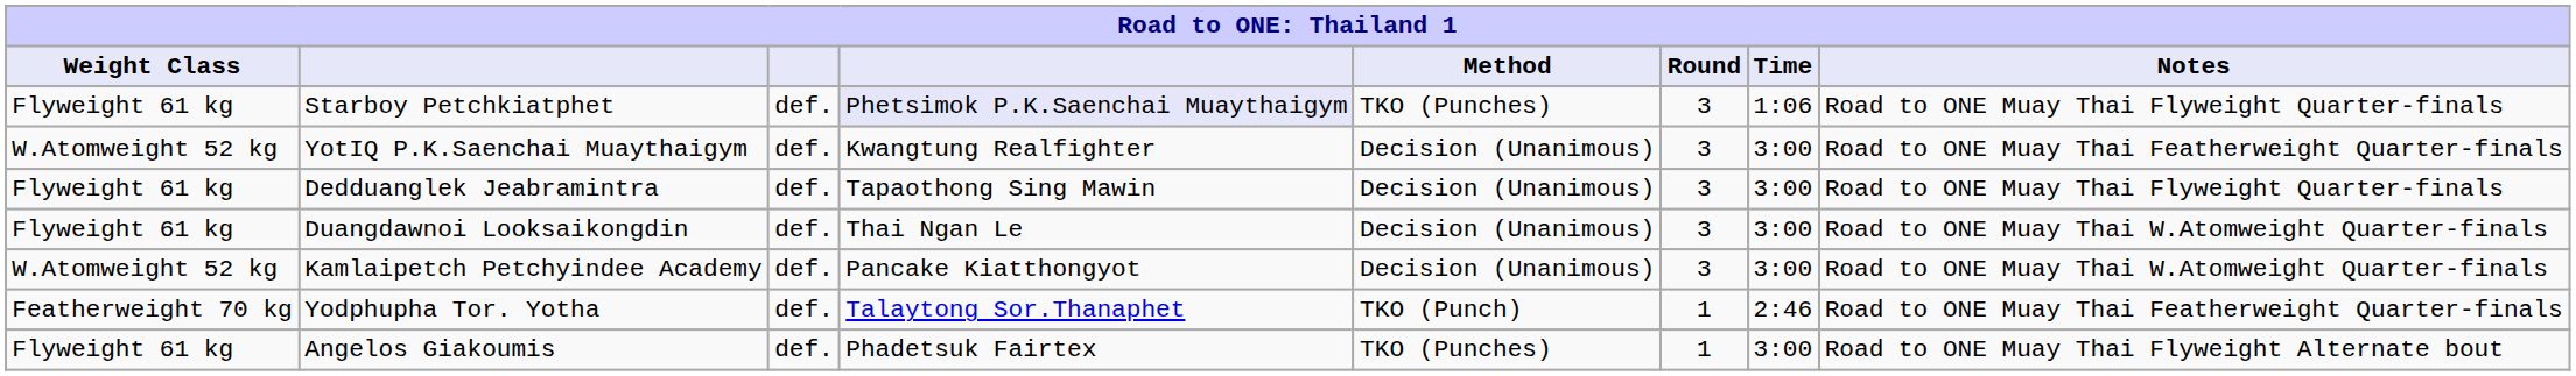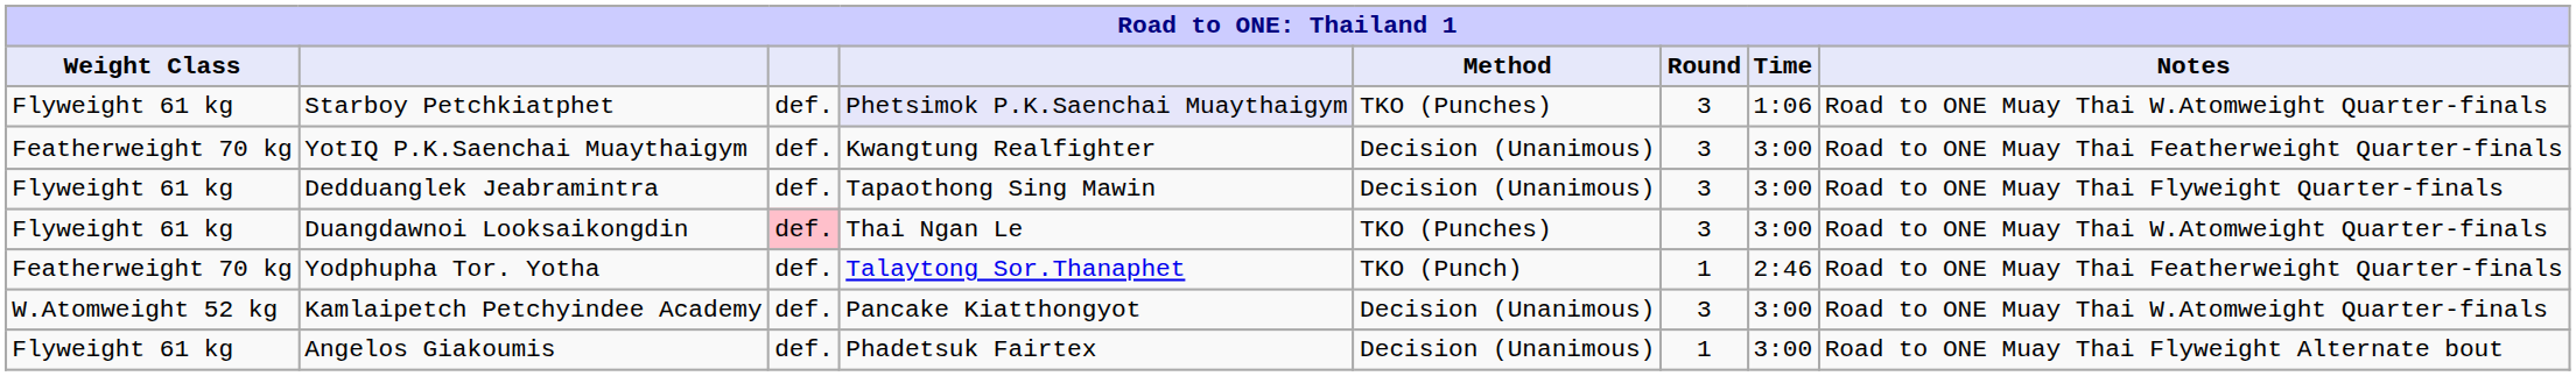Starboy Petchkiatphet | Notes: Road to ONE Muay Thai Flyweight Quarter-finals -> Road to ONE Muay Thai W.Atomweight Quarter-finals
YotIQ P.K.Saenchai Muaythaigym | Weight Class: W.Atomweight 52 kg -> Featherweight 70 kg
Duangdawnoi Looksaikongdin | column 3: no background -> pink background
Duangdawnoi Looksaikongdin | Method: Decision (Unanimous) -> TKO (Punches)
rows swapped: Yodphupha Tor. Yotha <-> Kamlaipetch Petchyindee Academy
Angelos Giakoumis | Method: TKO (Punches) -> Decision (Unanimous)
